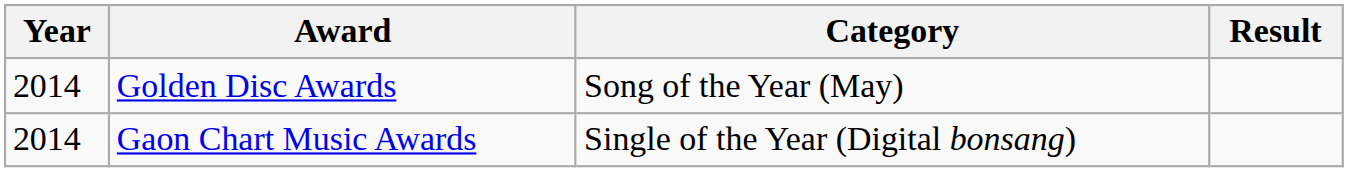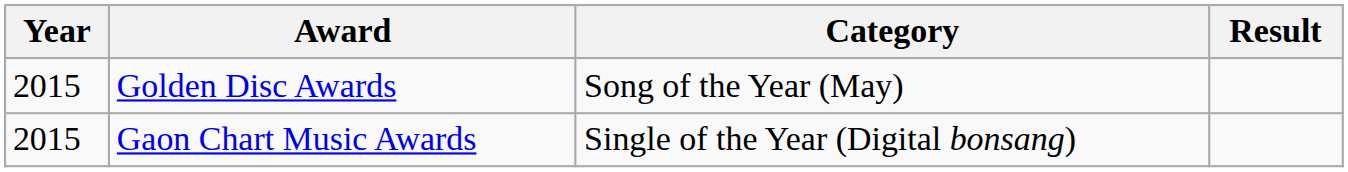Golden Disc Awards | Year: 2014 -> 2015
Gaon Chart Music Awards | Year: 2014 -> 2015
